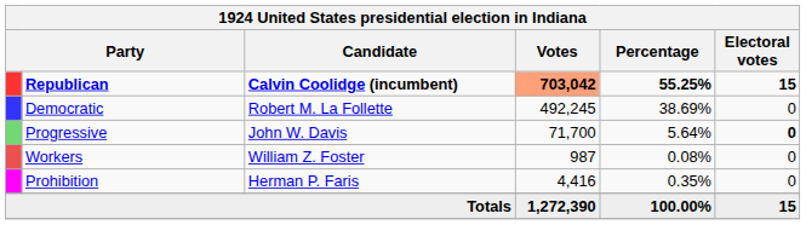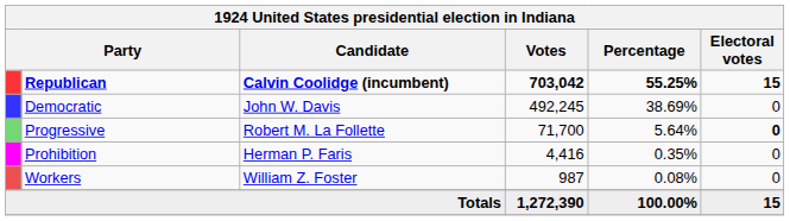Republican | Votes: lightsalmon background -> no background
Democratic | Candidate: Robert M. La Follette -> John W. Davis
Progressive | Candidate: John W. Davis -> Robert M. La Follette
rows swapped: Prohibition <-> Workers
